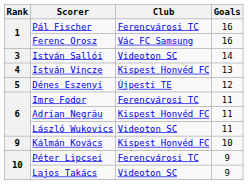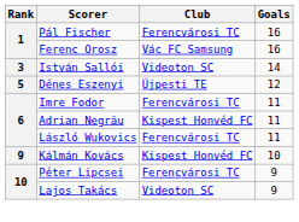- row: 4 | István Vincze | Kispest Honvéd FC | 13
László Wukovics | Club: Videoton SC -> Ferencvárosi TC
